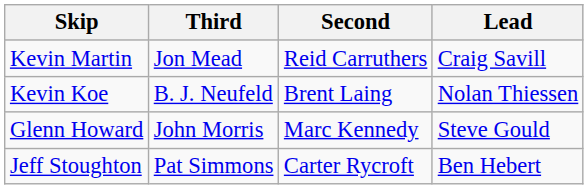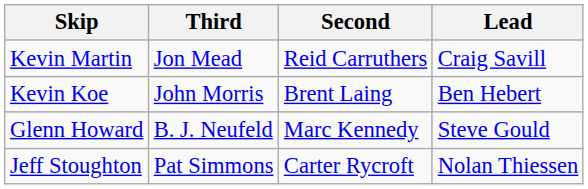Kevin Koe | Third: B. J. Neufeld -> John Morris
Kevin Koe | Lead: Nolan Thiessen -> Ben Hebert
Glenn Howard | Third: John Morris -> B. J. Neufeld
Jeff Stoughton | Lead: Ben Hebert -> Nolan Thiessen
